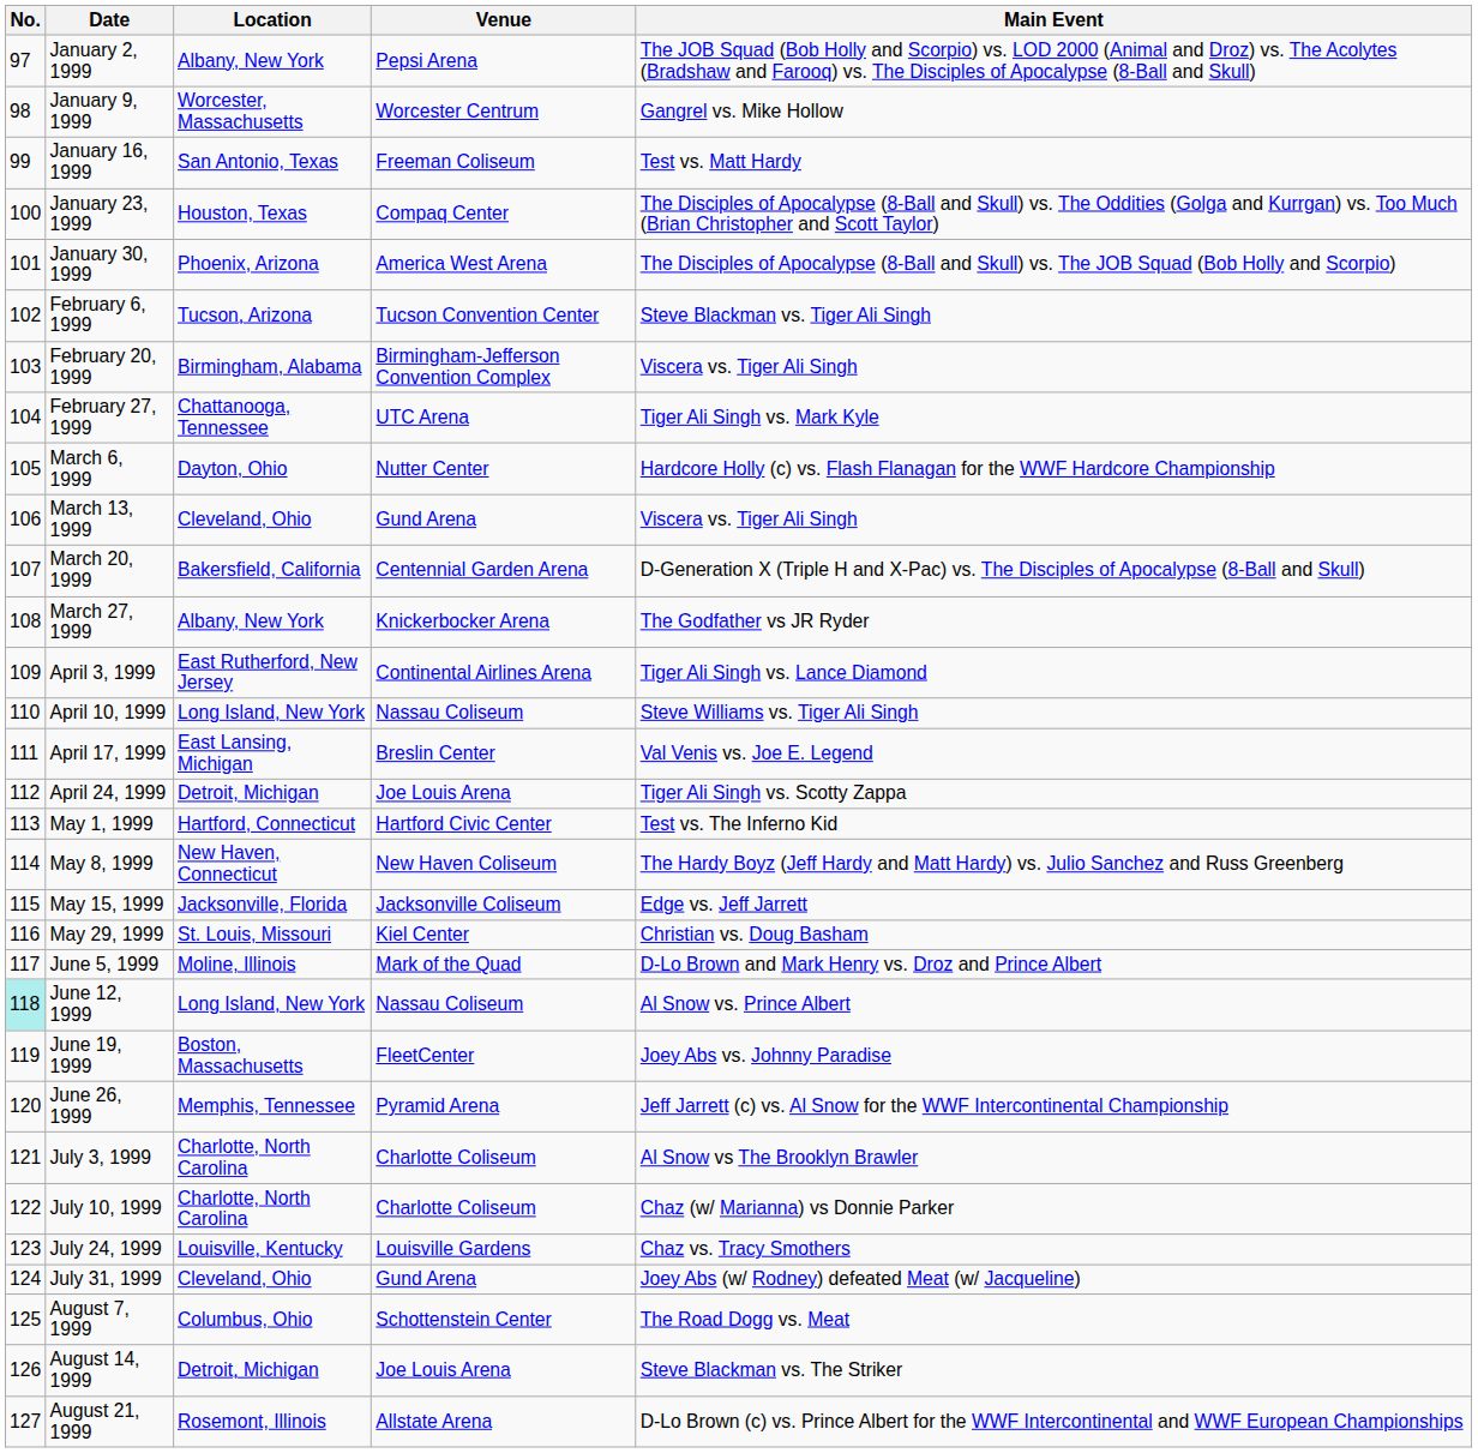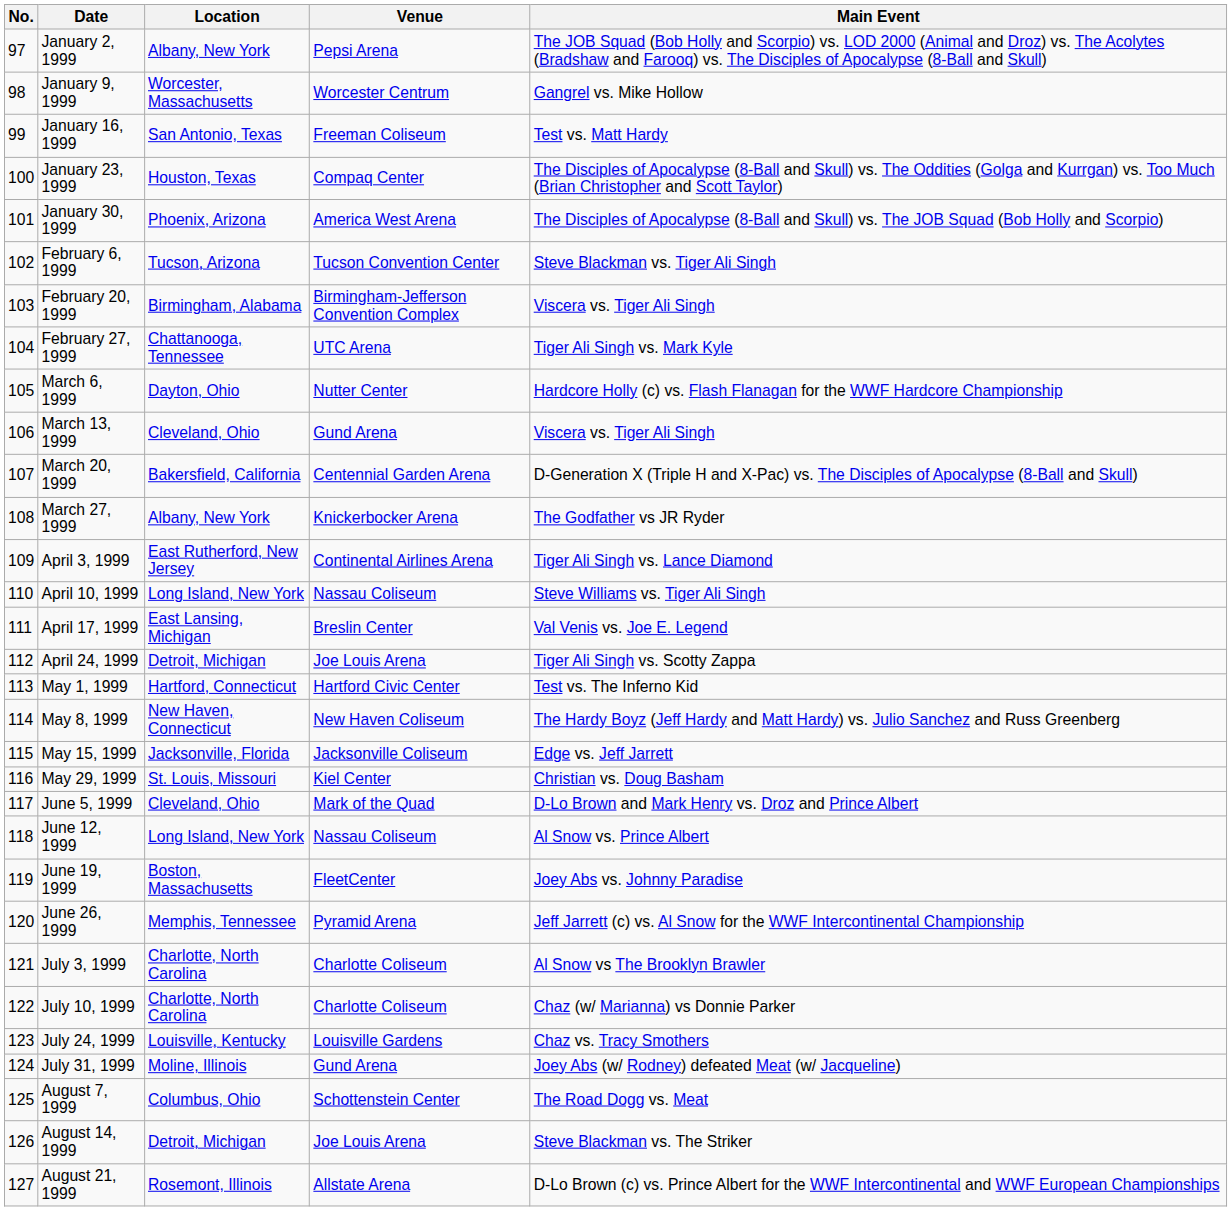June 5, 1999 | Location: Moline, Illinois -> Cleveland, Ohio
June 12, 1999 | No.: paleturquoise background -> no background
July 31, 1999 | Location: Cleveland, Ohio -> Moline, Illinois
